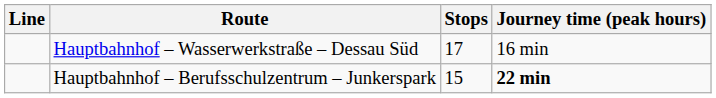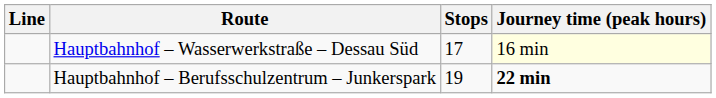Hauptbahnhof – Wasserwerkstraße – Dessau Süd | Journey time (peak hours): no background -> lightyellow background
Hauptbahnhof – Berufsschulzentrum – Junkerspark | Stops: 15 -> 19
